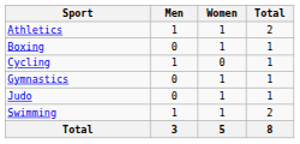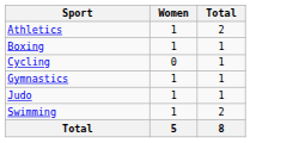- column: Men | 1 | 0 | 1 | 0 | 0 | 1 | 3
